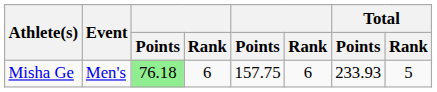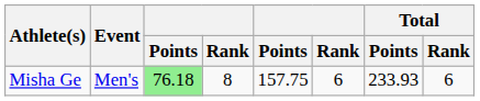Misha Ge | column 4: 6 -> 8
Misha Ge | Total / Rank: 5 -> 6
